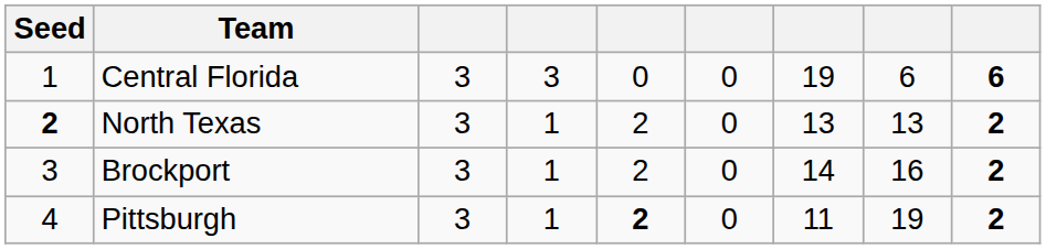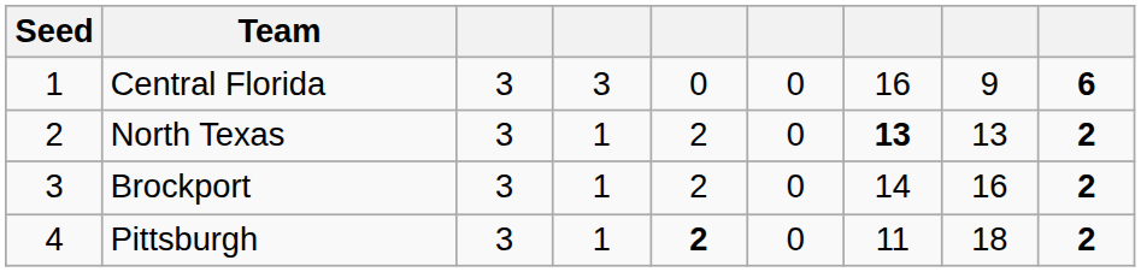Central Florida | column 7: 19 -> 16
Central Florida | column 8: 6 -> 9
North Texas | Seed: bold -> normal
North Texas | column 7: normal -> bold
Pittsburgh | column 8: 19 -> 18
